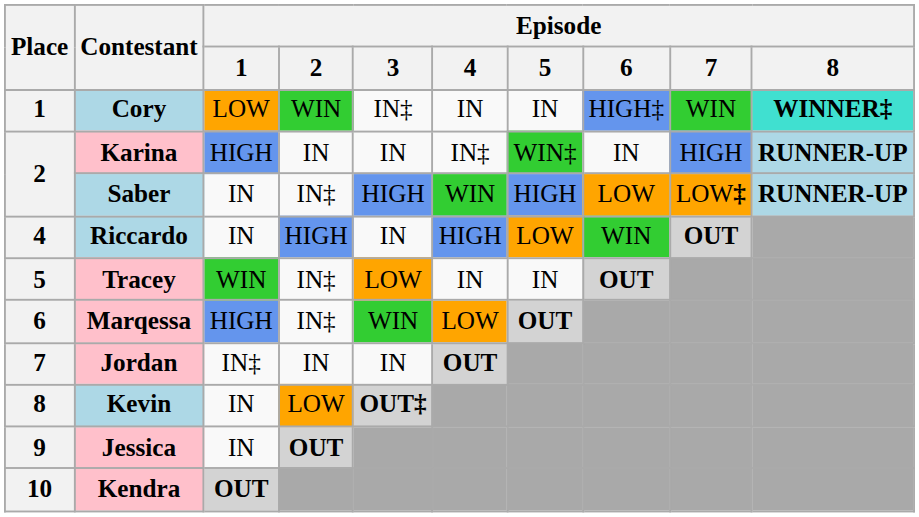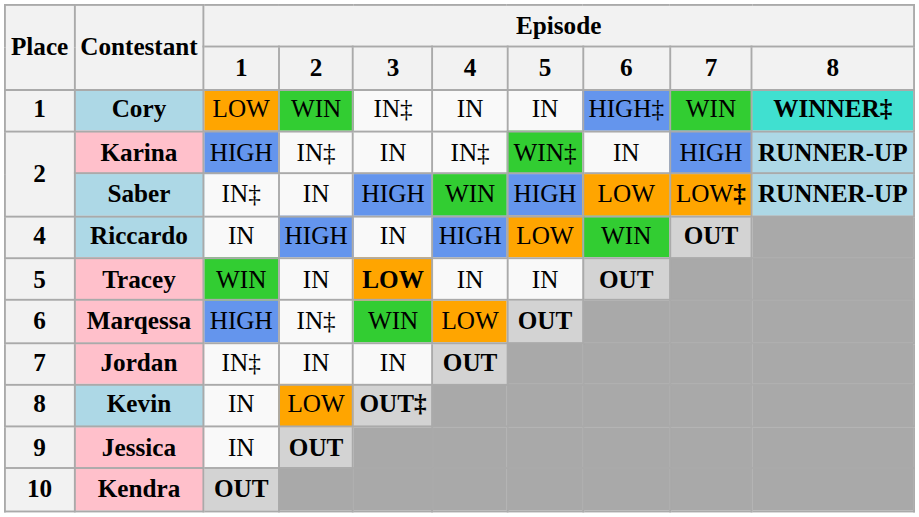Karina | Episode / 2: IN -> IN‡
Saber | Episode / 1: IN -> IN‡
Saber | Episode / 2: IN‡ -> IN
Tracey | Episode / 2: IN‡ -> IN
Tracey | Episode / 3: normal -> bold
